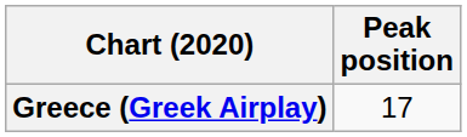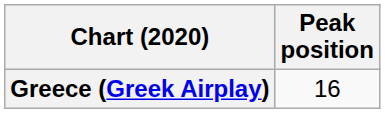Greece (Greek Airplay) | Peak position: 17 -> 16
